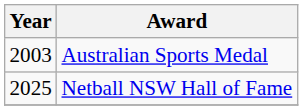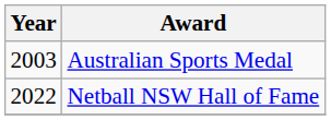Netball NSW Hall of Fame | Year: 2025 -> 2022
